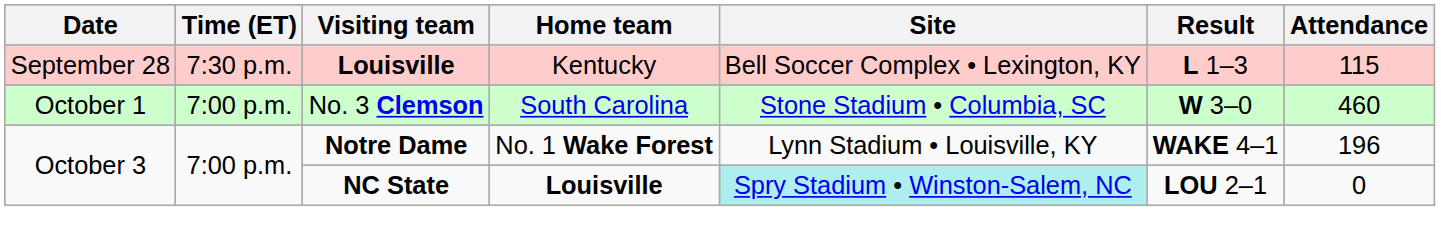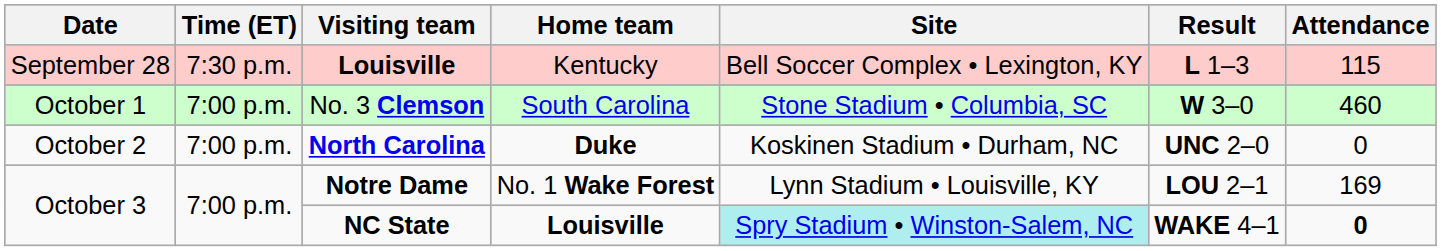+ row: October 2 | 7:00 p.m. | North Carolina | Duke | Koskinen Stadium • Durham, NC | UNC 2–0 | 0
Notre Dame | Result: WAKE 4–1 -> LOU 2–1
Notre Dame | Attendance: 196 -> 169
NC State | Result: LOU 2–1 -> WAKE 4–1
NC State | Attendance: normal -> bold
